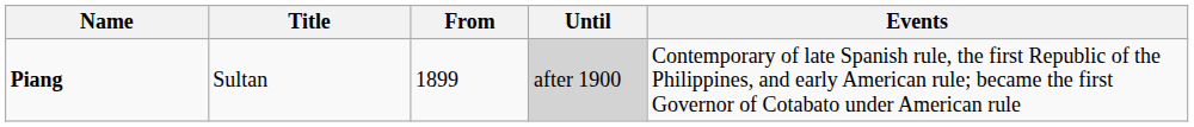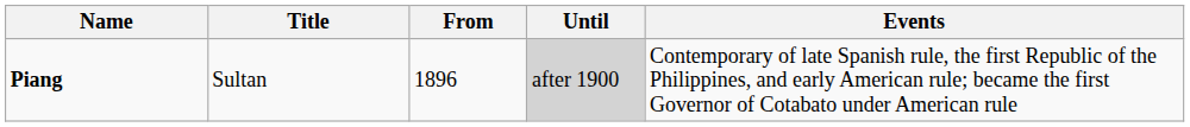Piang | From: 1899 -> 1896
